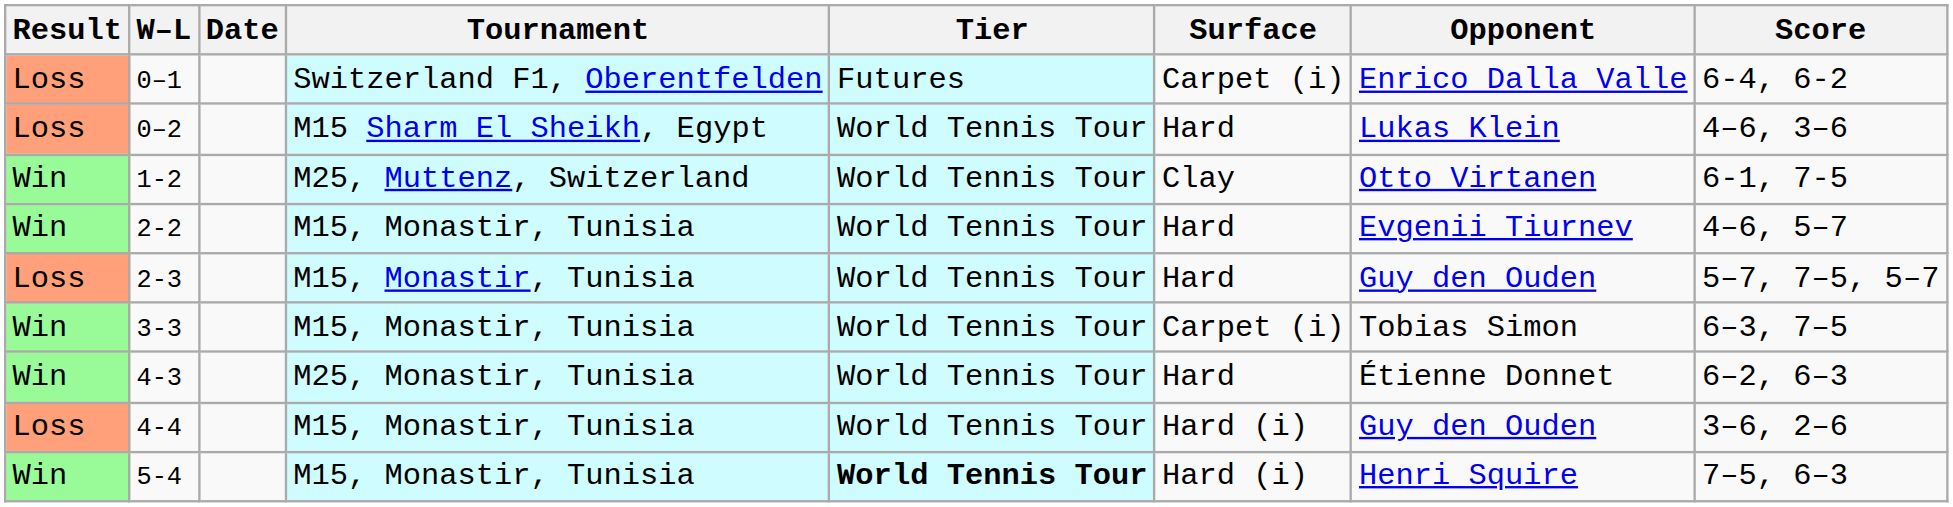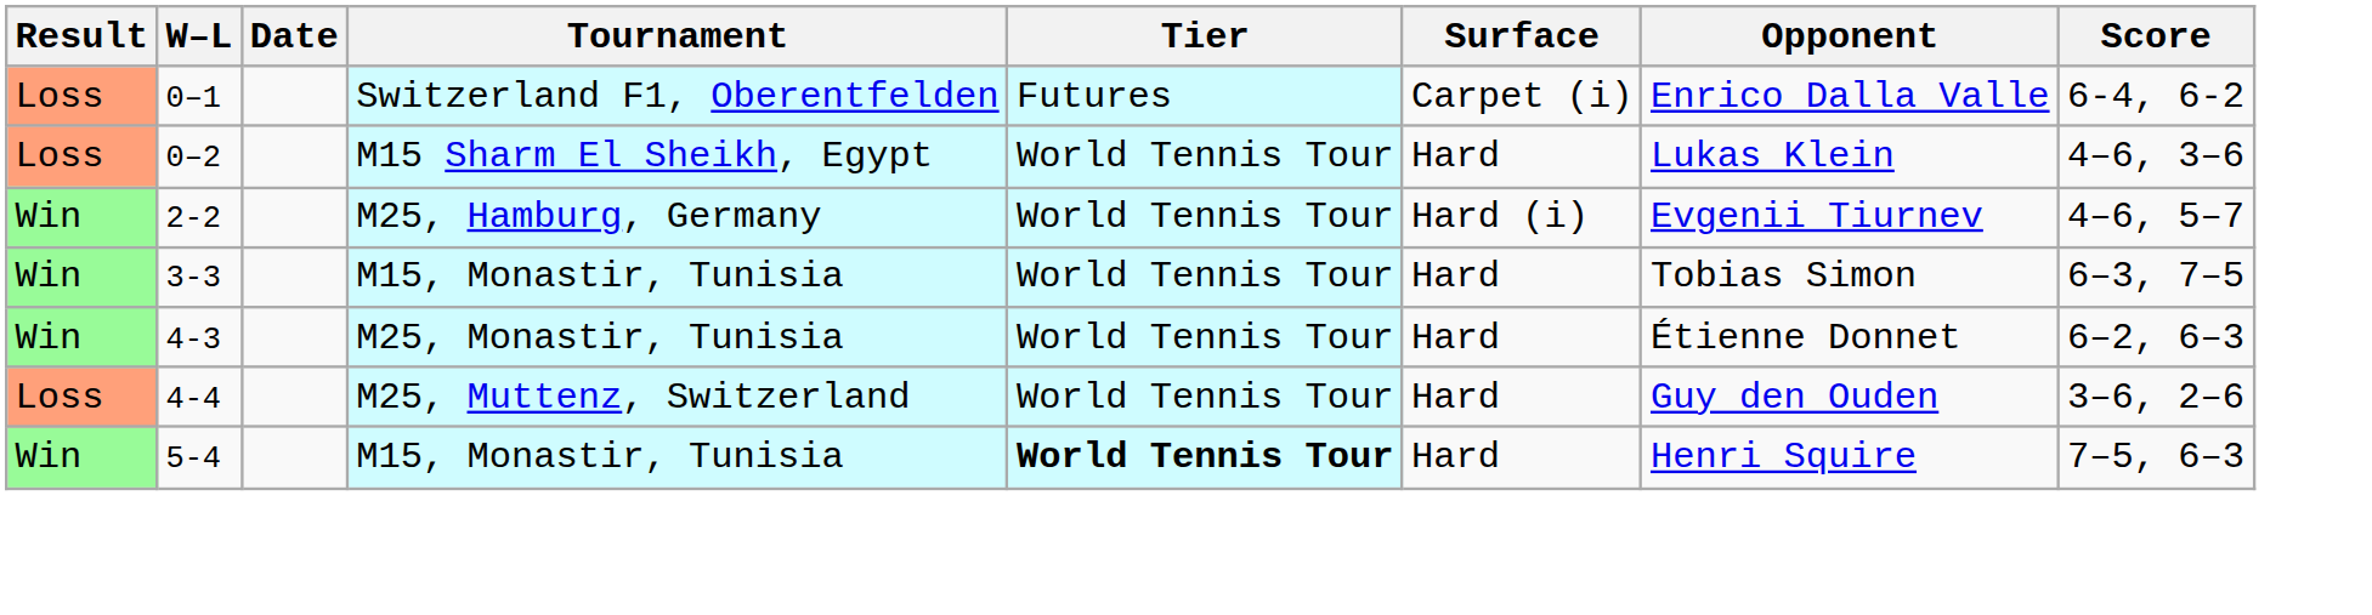- row: Win | 1-2 | M25, Muttenz, Switzerland | World Tennis Tour | Clay | Otto Virtanen | 6-1, 7-5
2-2 | Tournament: M15, Monastir, Tunisia -> M25, Hamburg, Germany
2-2 | Surface: Hard -> Hard (i)
- row: Loss | 2-3 | M15, Monastir, Tunisia | World Tennis Tour | Hard | Guy den Ouden | 5–7, 7–5, 5–7
3-3 | Surface: Carpet (i) -> Hard
4-4 | Tournament: M15, Monastir, Tunisia -> M25, Muttenz, Switzerland
4-4 | Surface: Hard (i) -> Hard
5-4 | Surface: Hard (i) -> Hard
